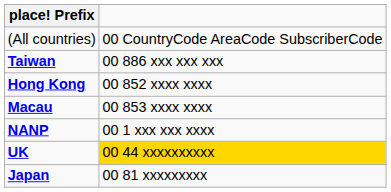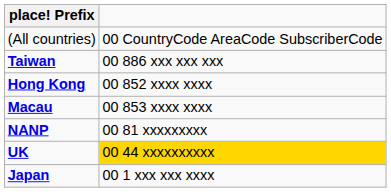NANP | column 2: 00 1 xxx xxx xxxx -> 00 81 xxxxxxxxx
Japan | column 2: 00 81 xxxxxxxxx -> 00 1 xxx xxx xxxx
